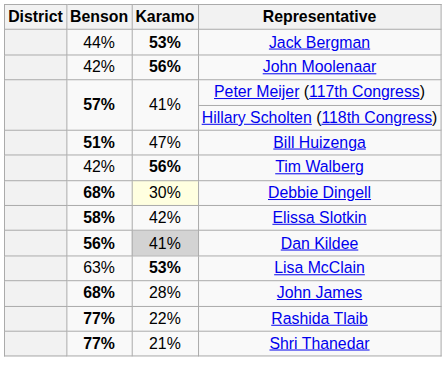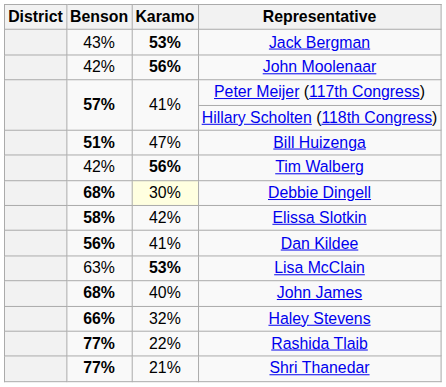Jack Bergman | Benson: 44% -> 43%
Dan Kildee | Karamo: lightgrey background -> no background
John James | Karamo: 28% -> 40%
+ row: 66% | 32% | Haley Stevens
